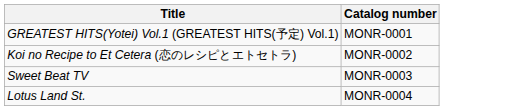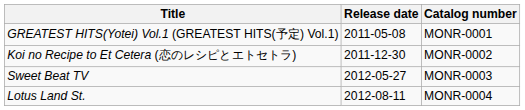+ column: Release date | 2011-05-08 | 2011-12-30 | 2012-05-27 | 2012-08-11
